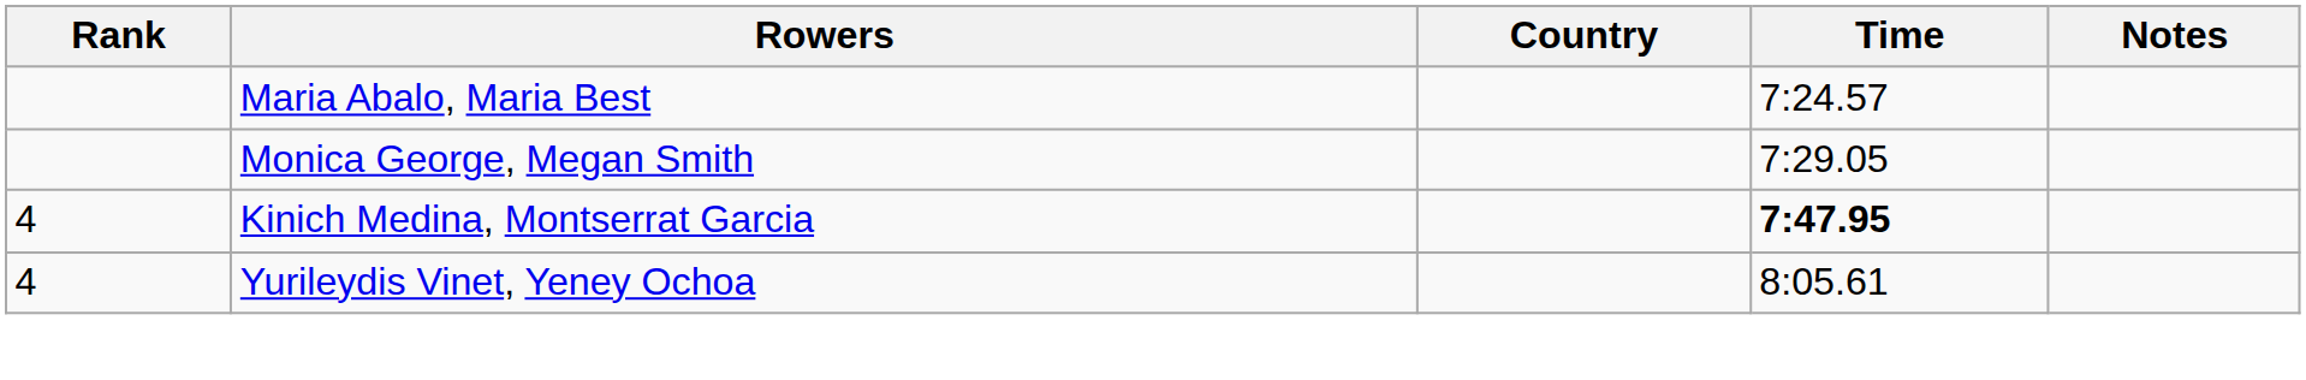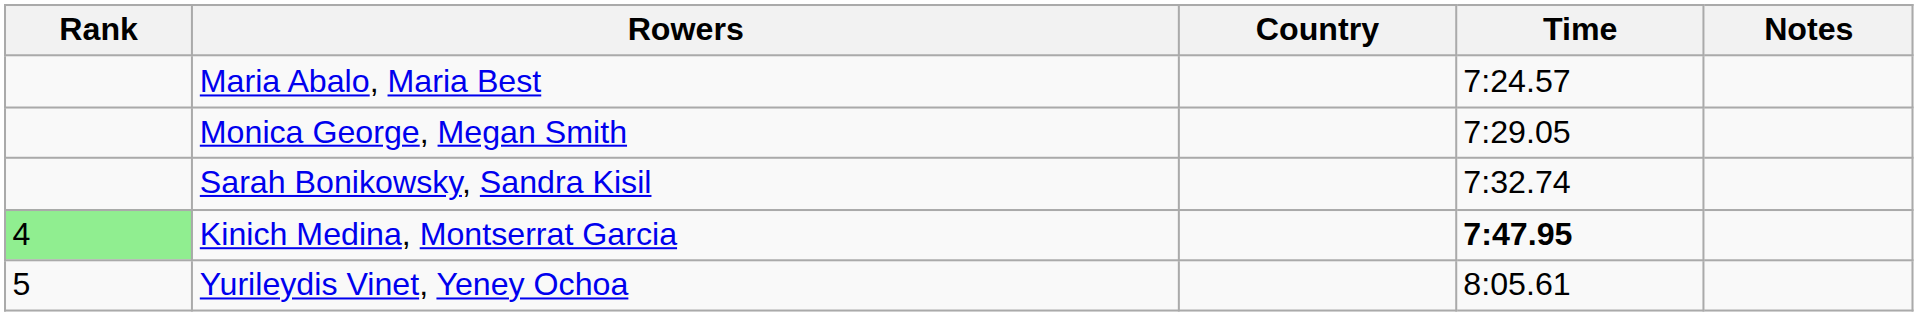+ row: Sarah Bonikowsky, Sandra Kisil | 7:32.74
Kinich Medina, Montserrat Garcia | Rank: no background -> lightgreen background
Yurileydis Vinet, Yeney Ochoa | Rank: 4 -> 5
